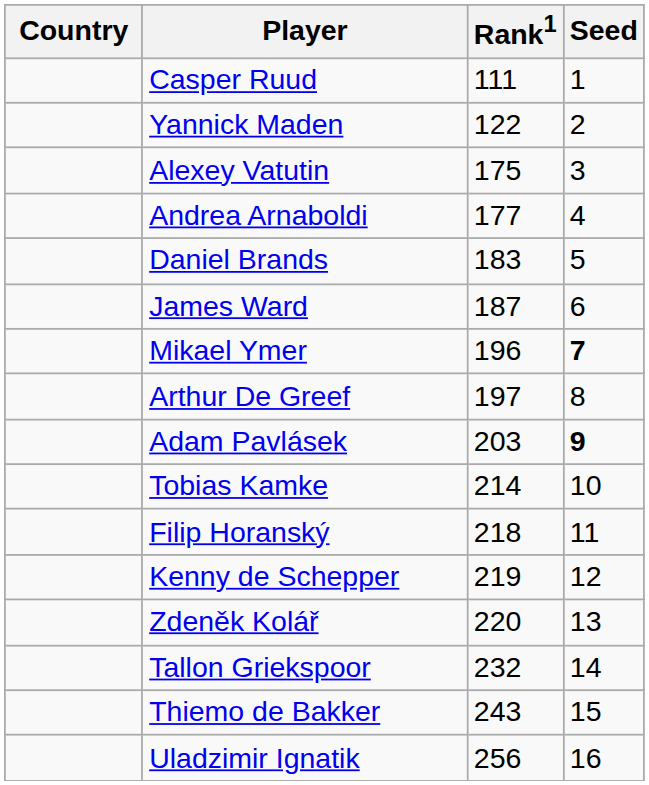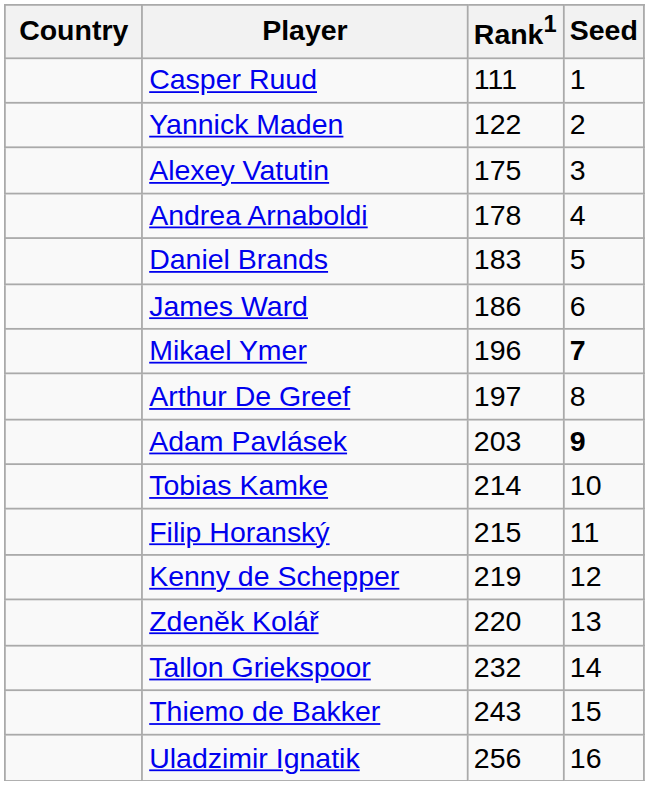Andrea Arnaboldi | Rank1: 177 -> 178
James Ward | Rank1: 187 -> 186
Filip Horanský | Rank1: 218 -> 215
